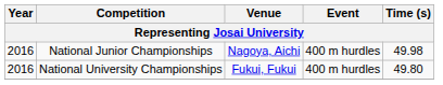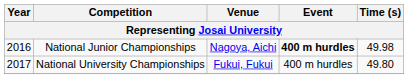National Junior Championships | Event: normal -> bold
National University Championships | Year: 2016 -> 2017
